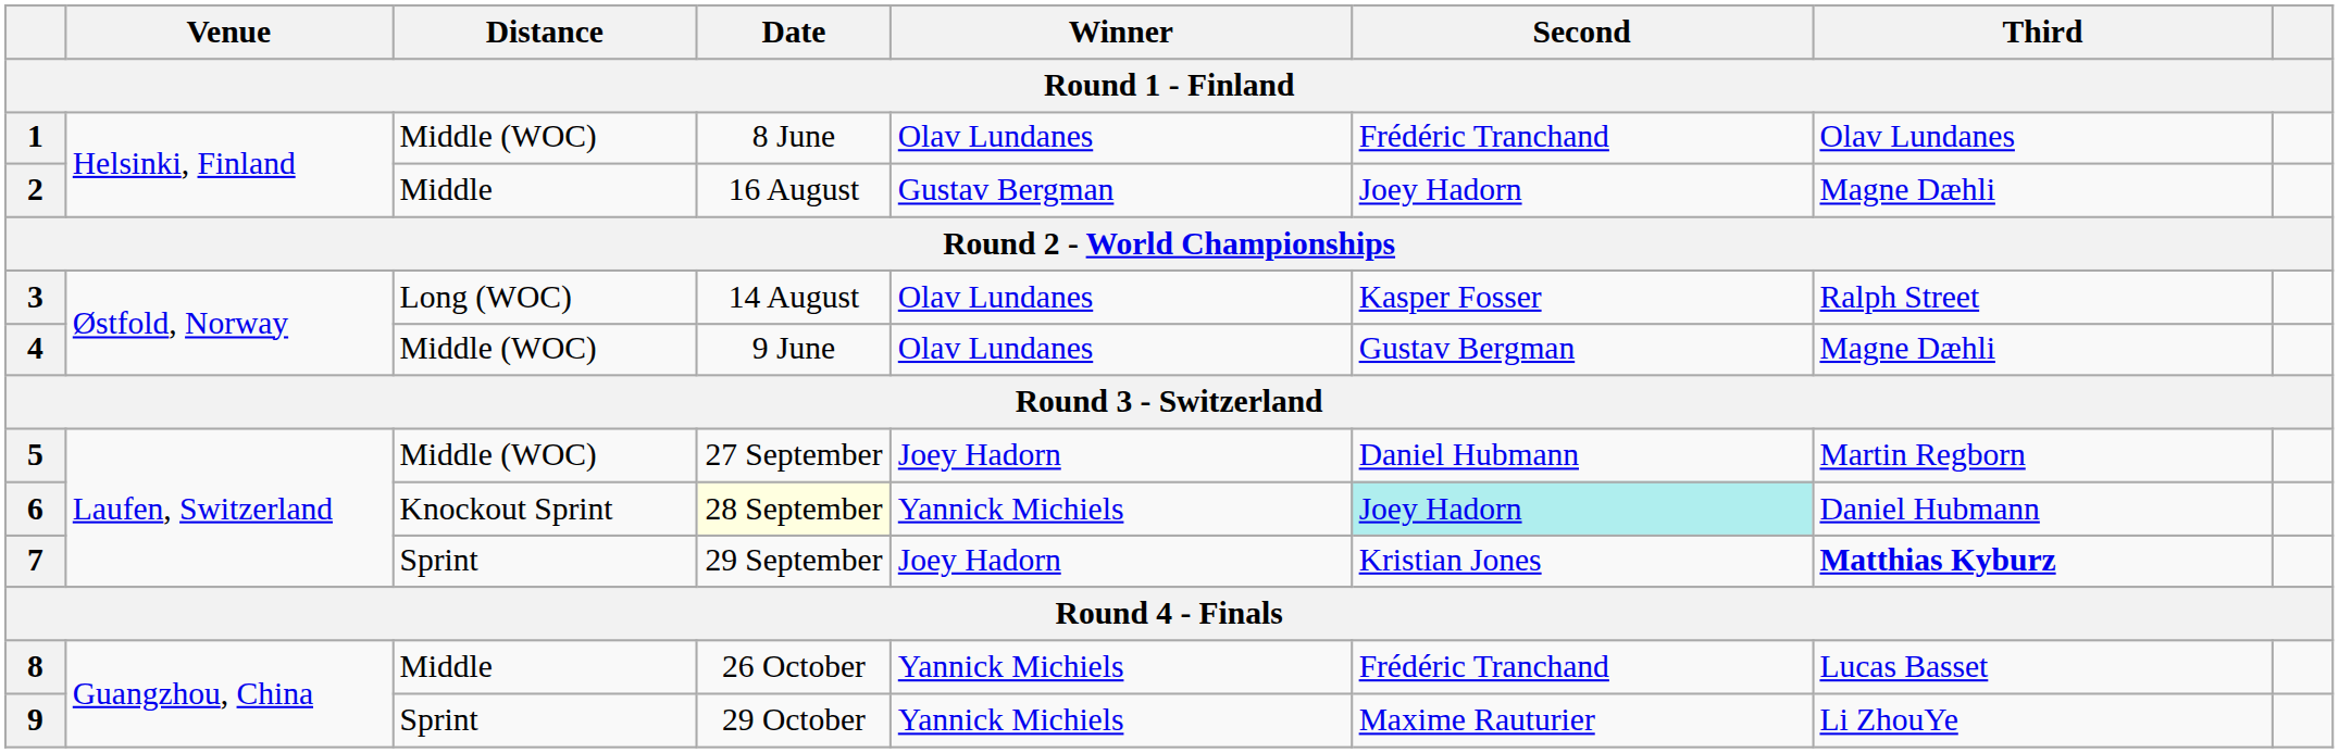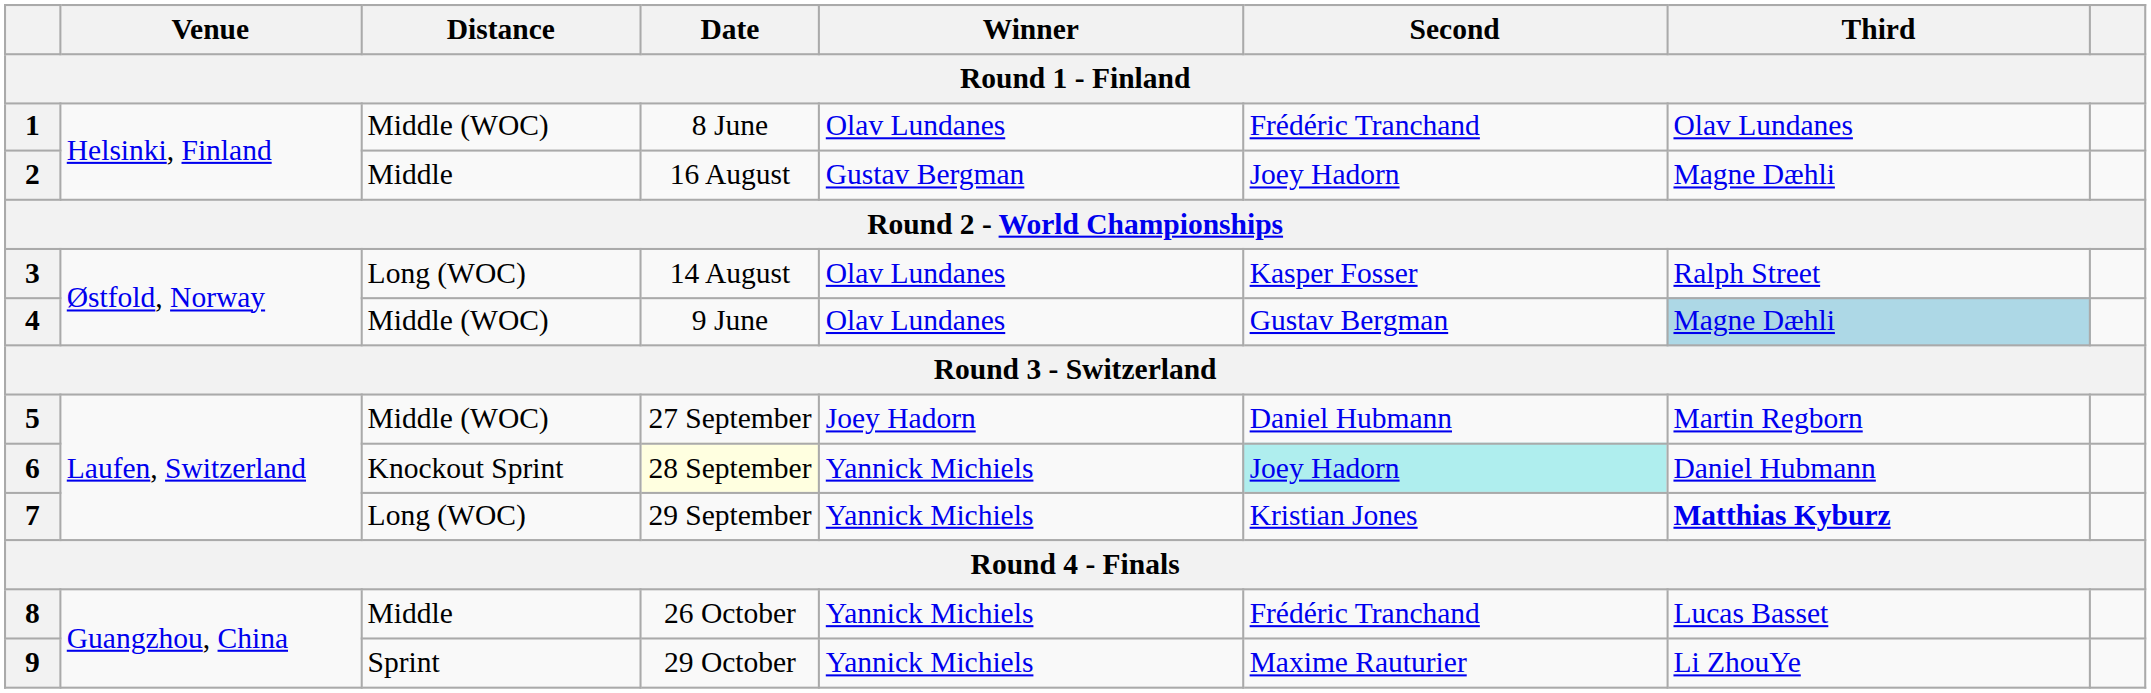4 | Third: no background -> lightblue background
7 | Distance: Sprint -> Long (WOC)
7 | Winner: Joey Hadorn -> Yannick Michiels
